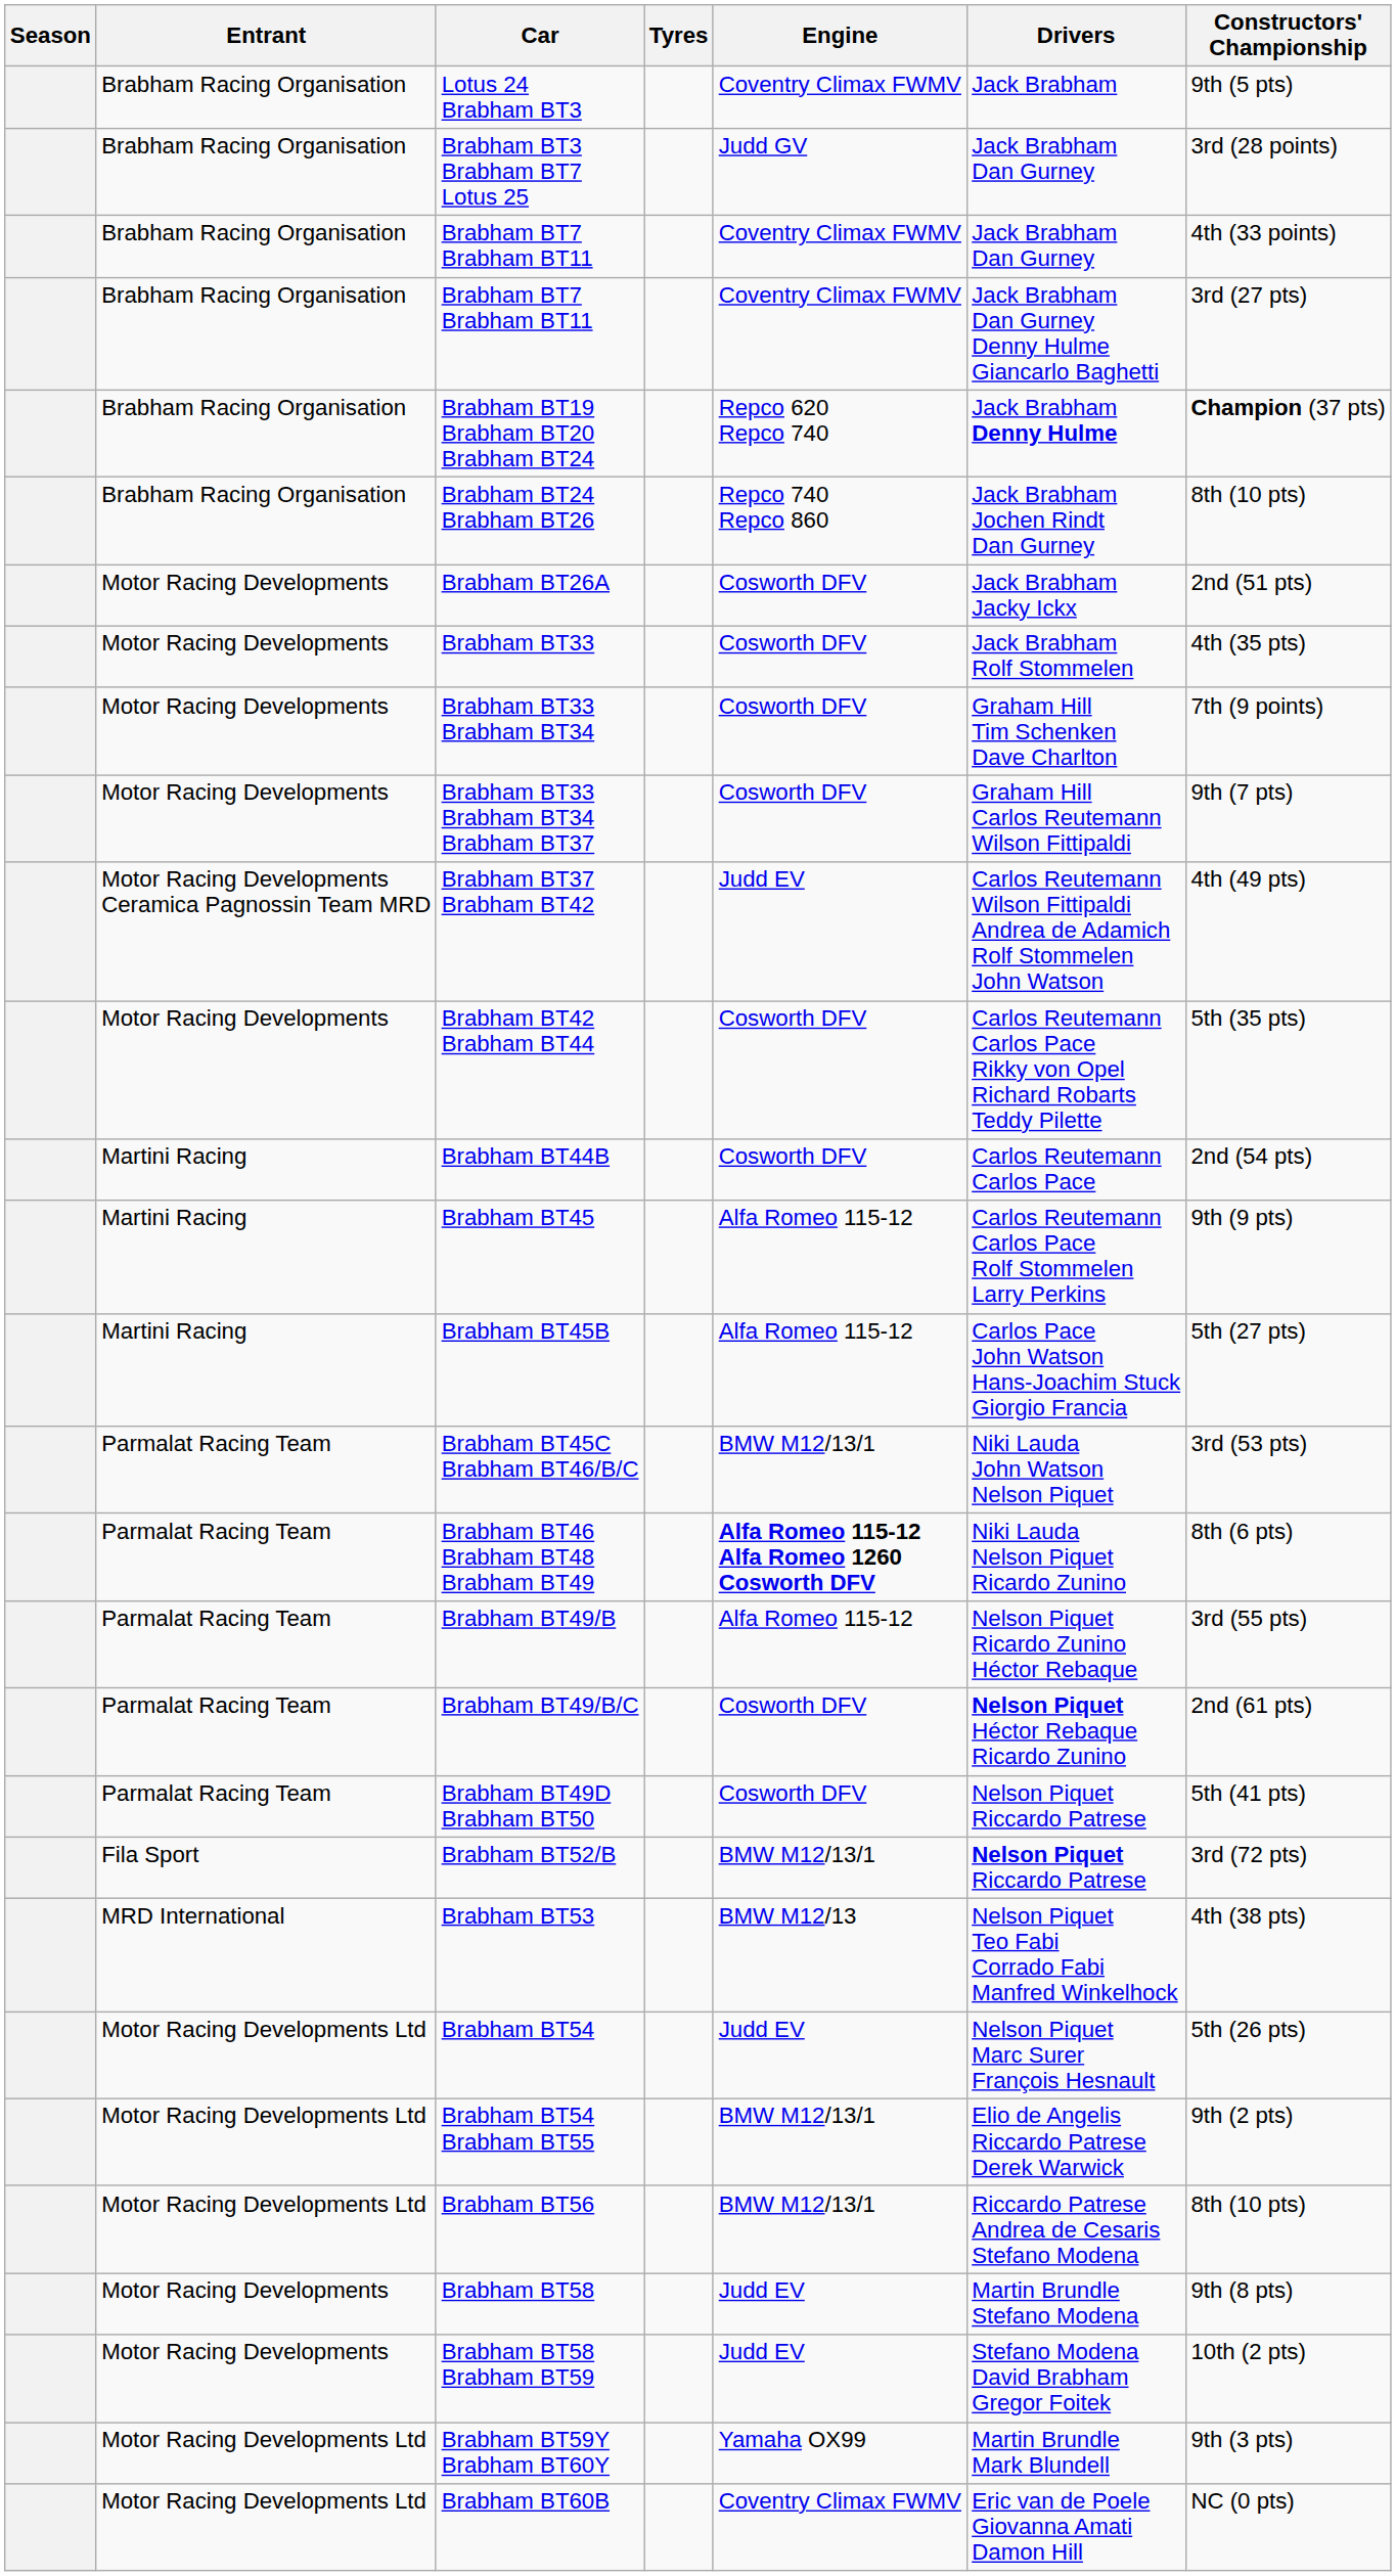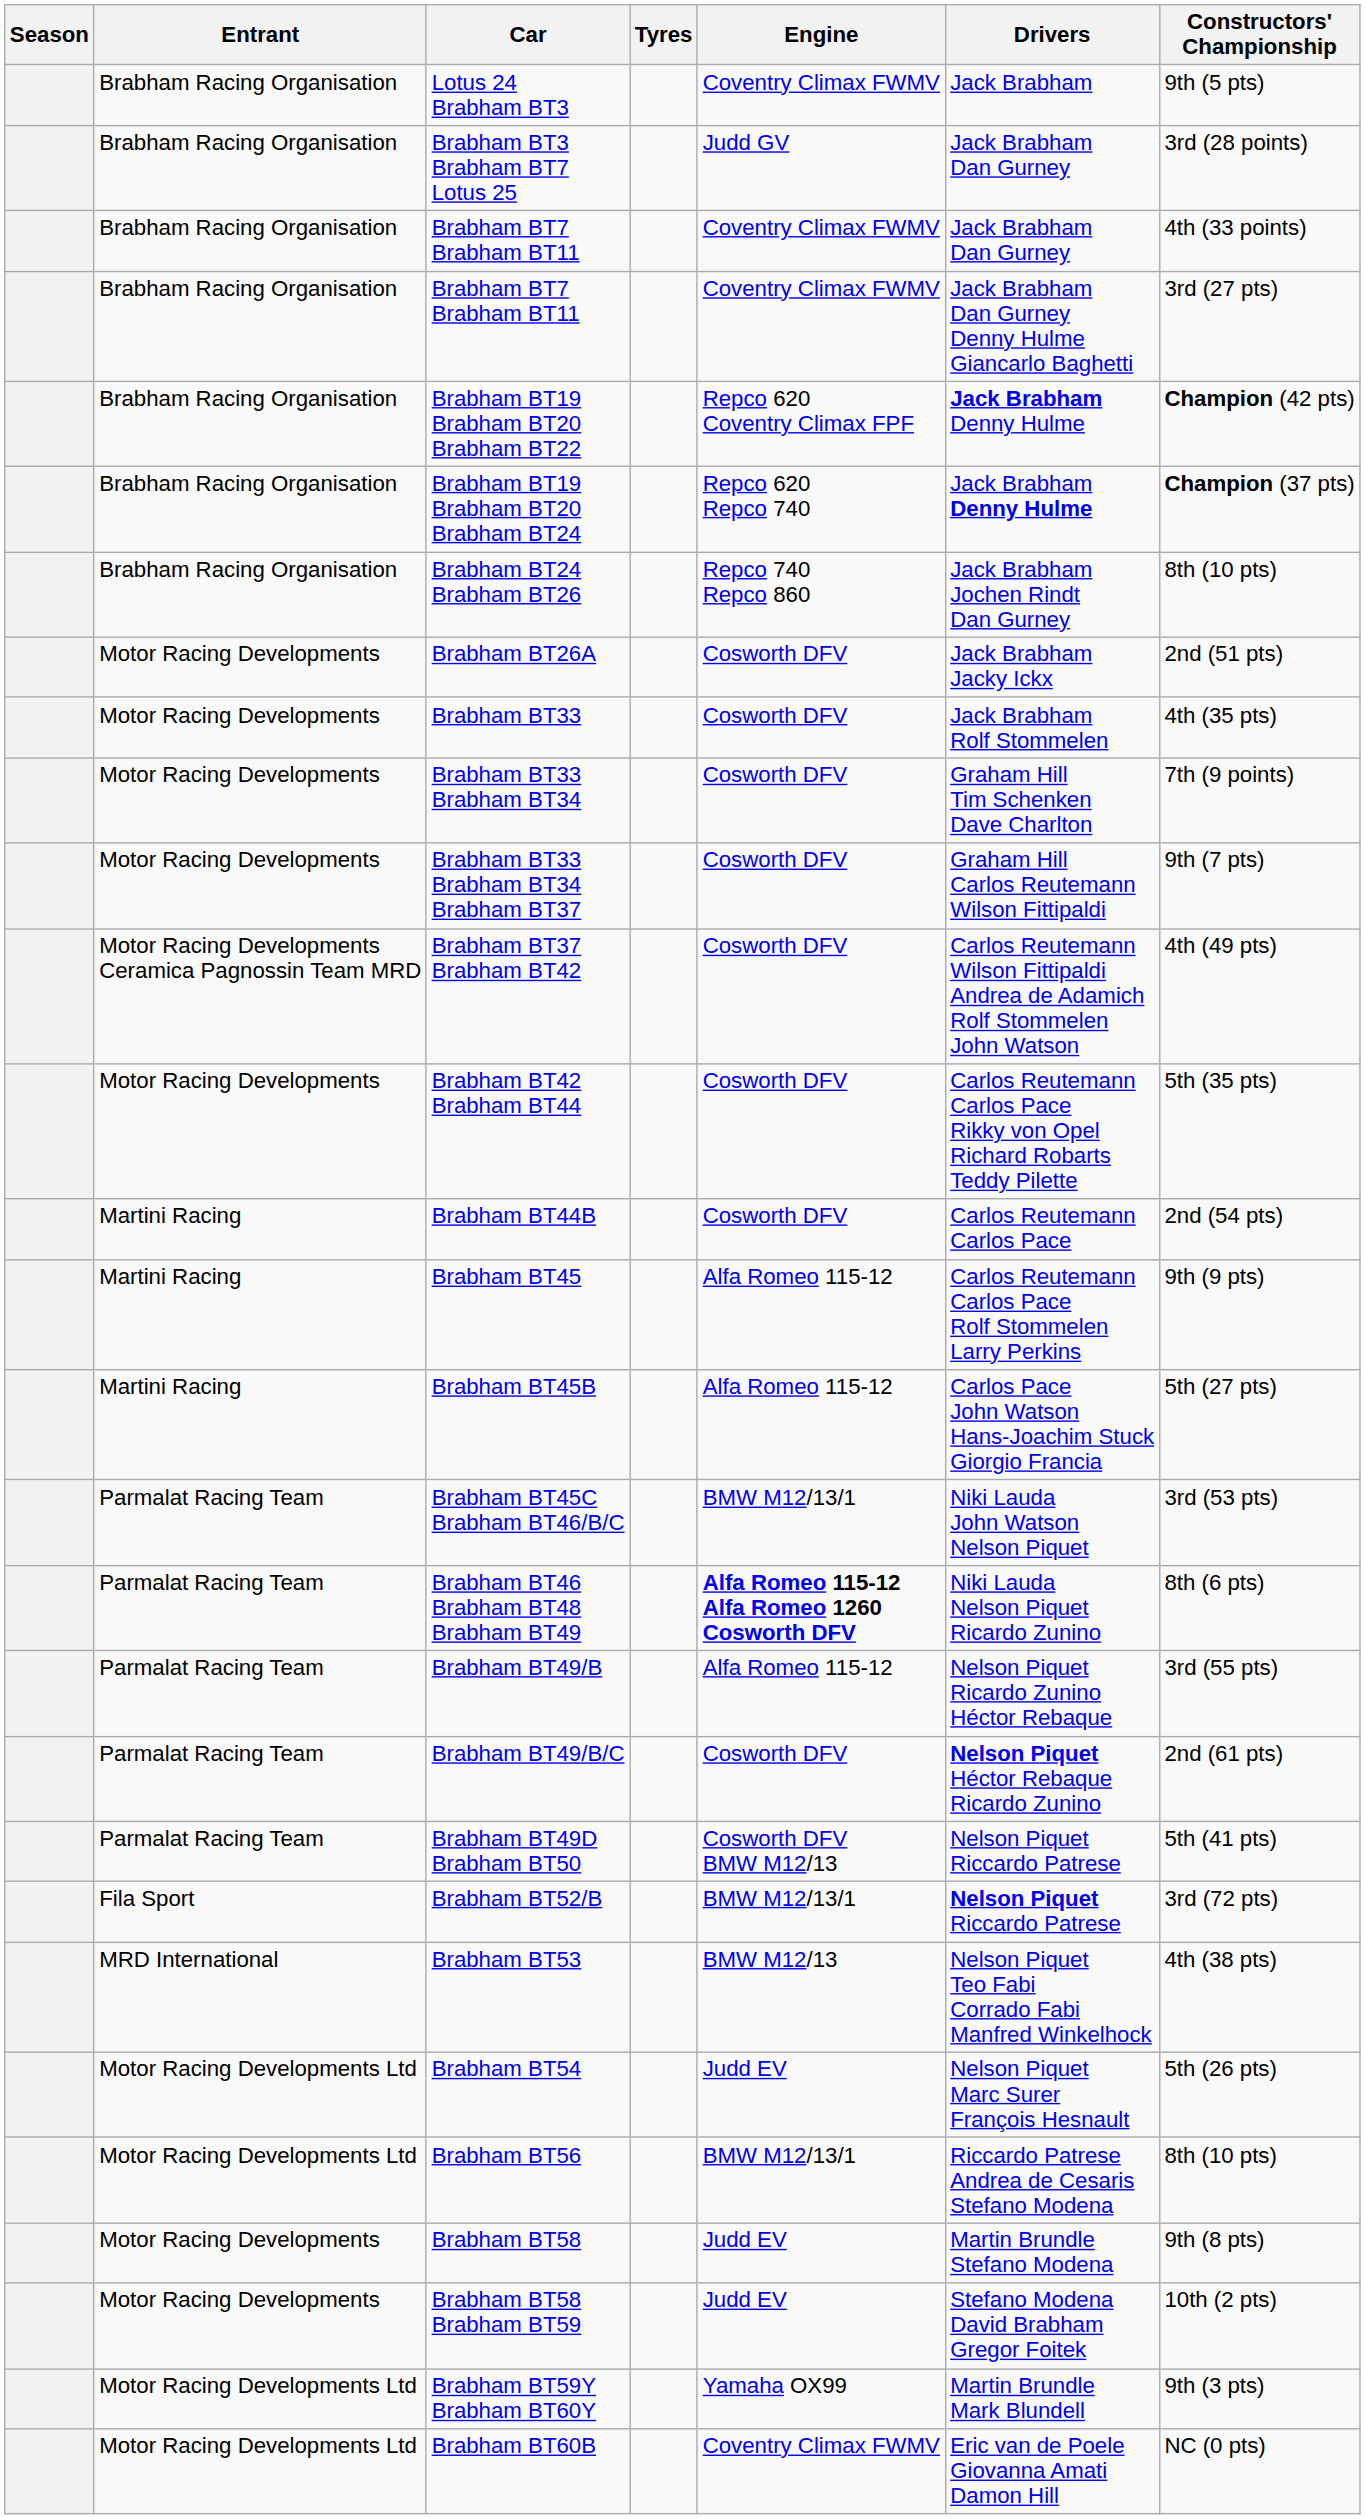+ row: Brabham Racing Organisation | Brabham BT19 Brabham BT20 Brabham BT22 | Repco 620 Coventry Climax FPF | Jack Brabham Denny Hulme | Champion (42 pts)
Brabham BT37 Brabham BT42 | Engine: Judd EV -> Cosworth DFV
Brabham BT49D Brabham BT50 | Engine: Cosworth DFV -> Cosworth DFV BMW M12/13
- row: Motor Racing Developments Ltd | Brabham BT54 Brabham BT55 | BMW M12/13/1 | Elio de Angelis Riccardo Patrese Derek Warwick | 9th (2 pts)
